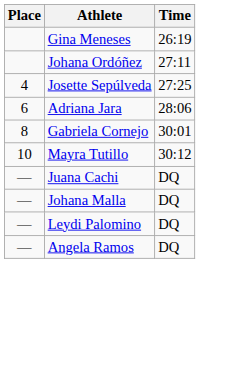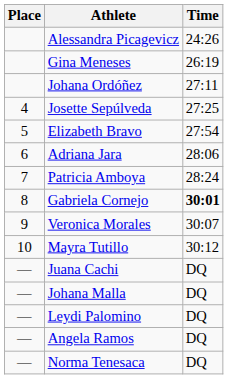+ row: Alessandra Picagevicz | 24:26
+ row: 5 | Elizabeth Bravo | 27:54
+ row: 7 | Patricia Amboya | 28:24
Gabriela Cornejo | Time: normal -> bold
+ row: 9 | Veronica Morales | 30:07
+ row: — | Norma Tenesaca | DQ
